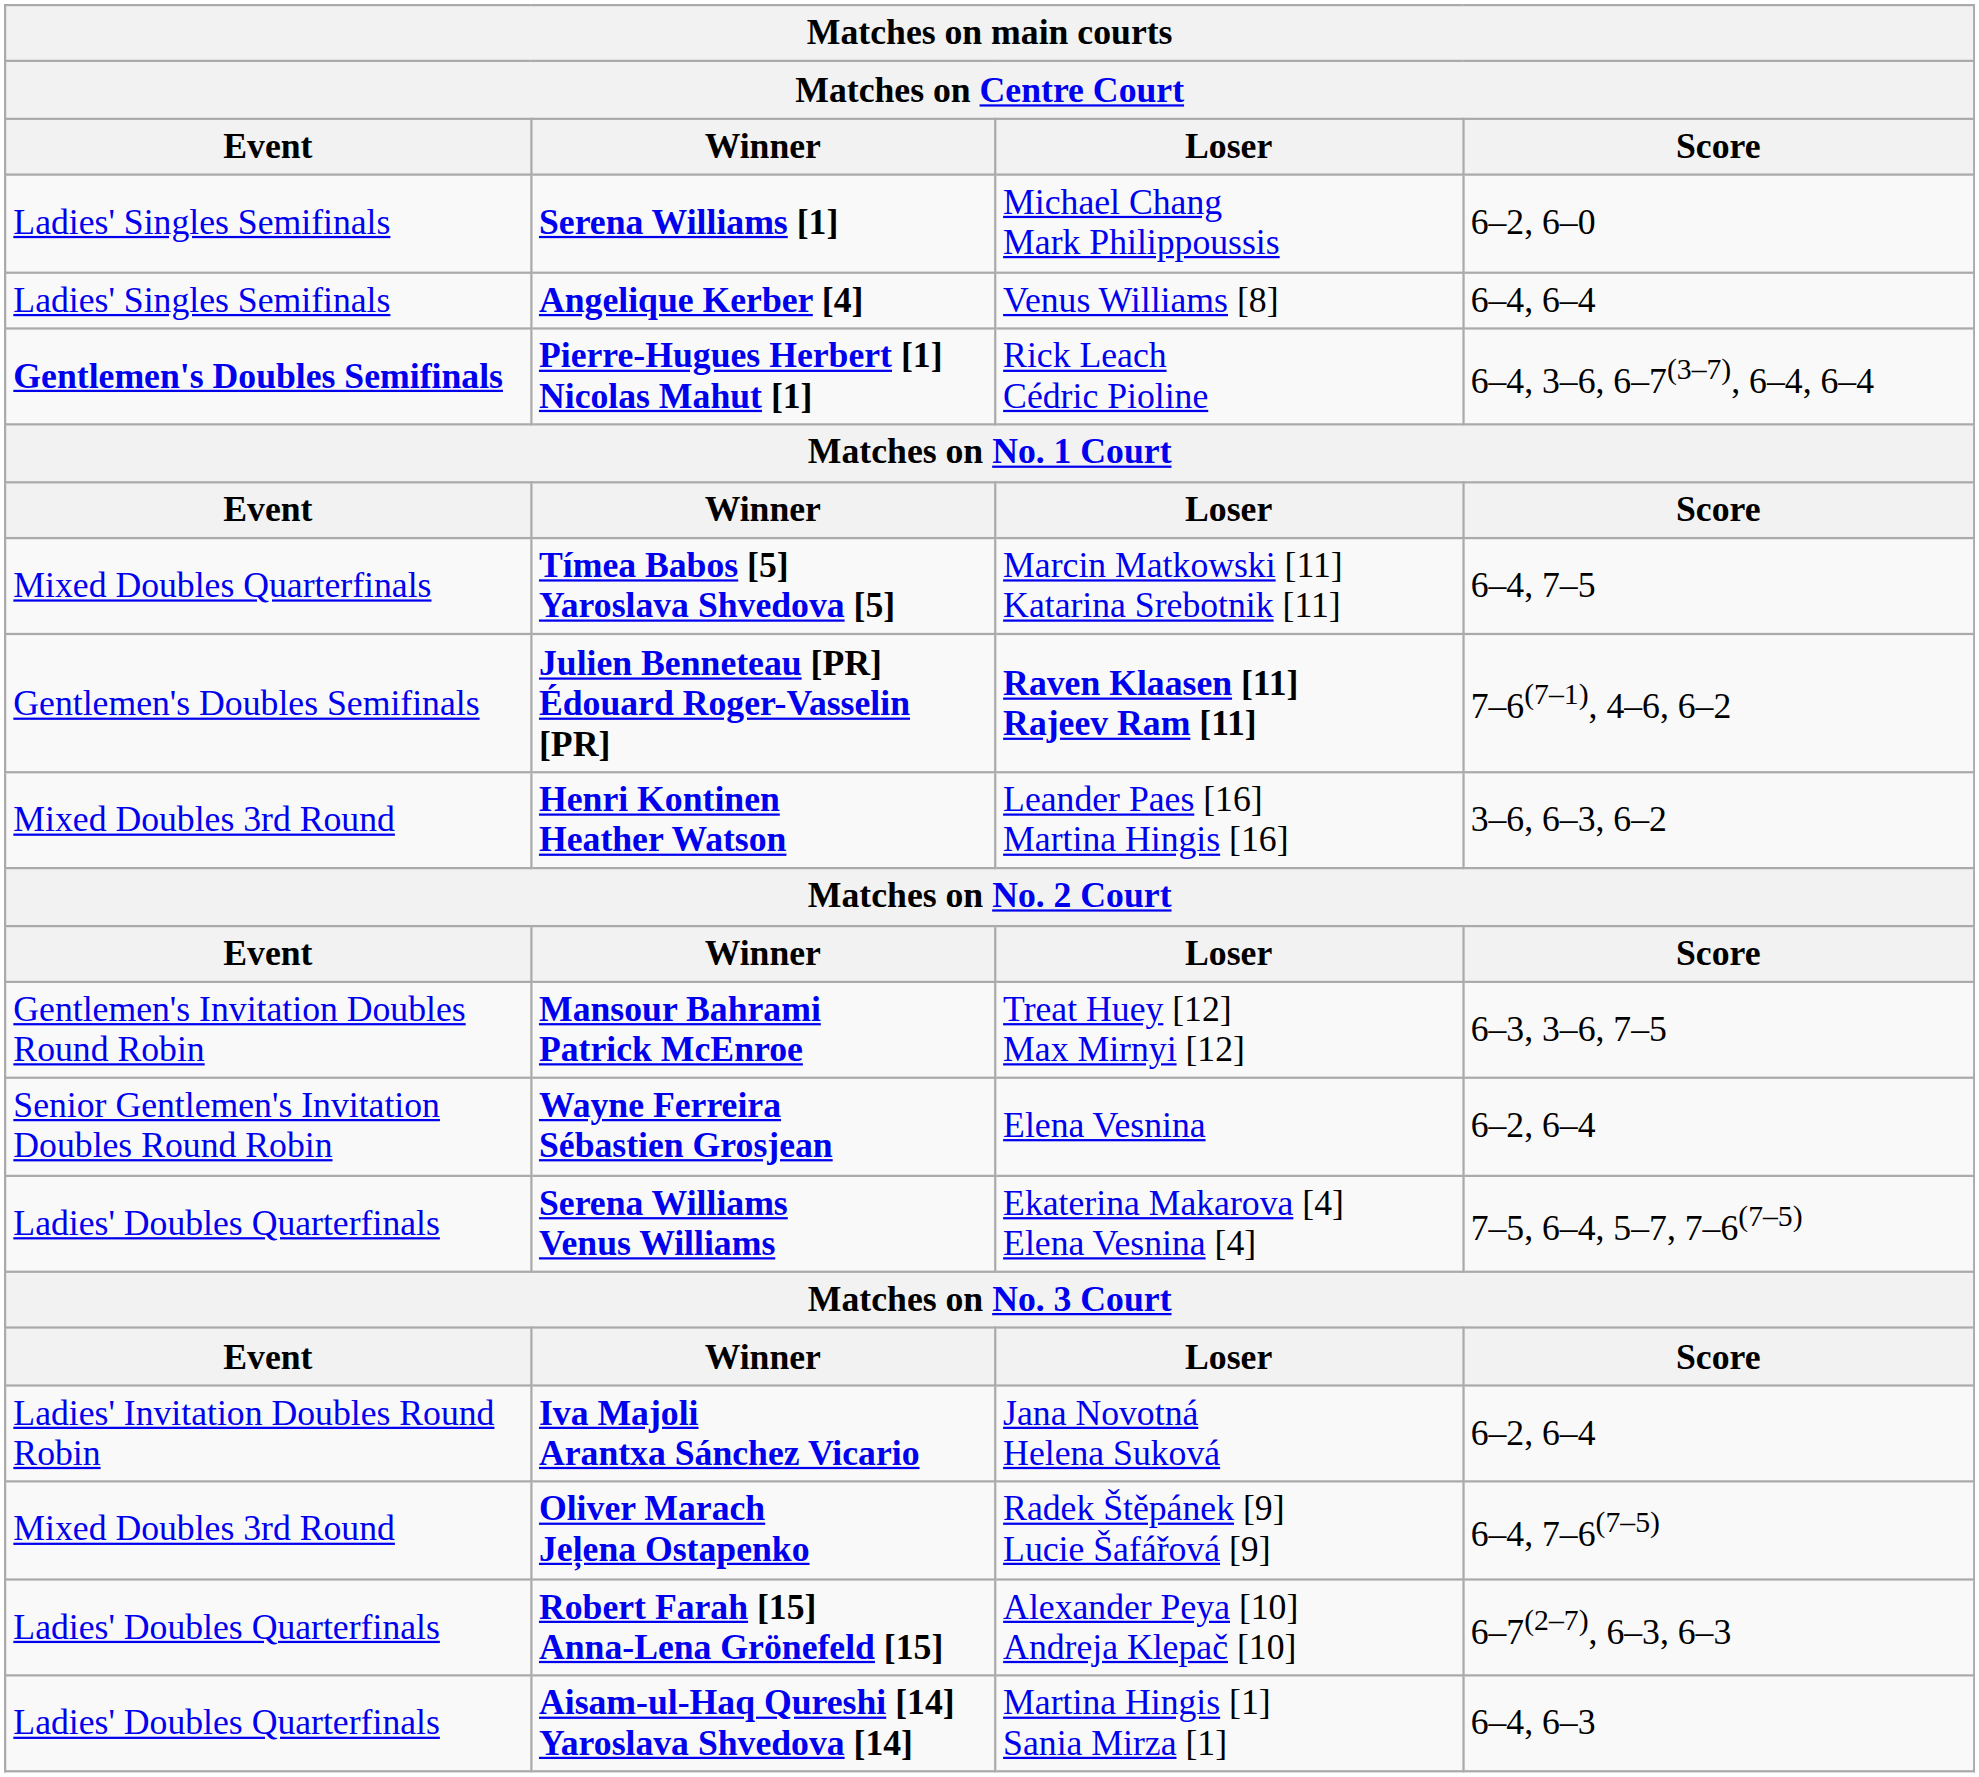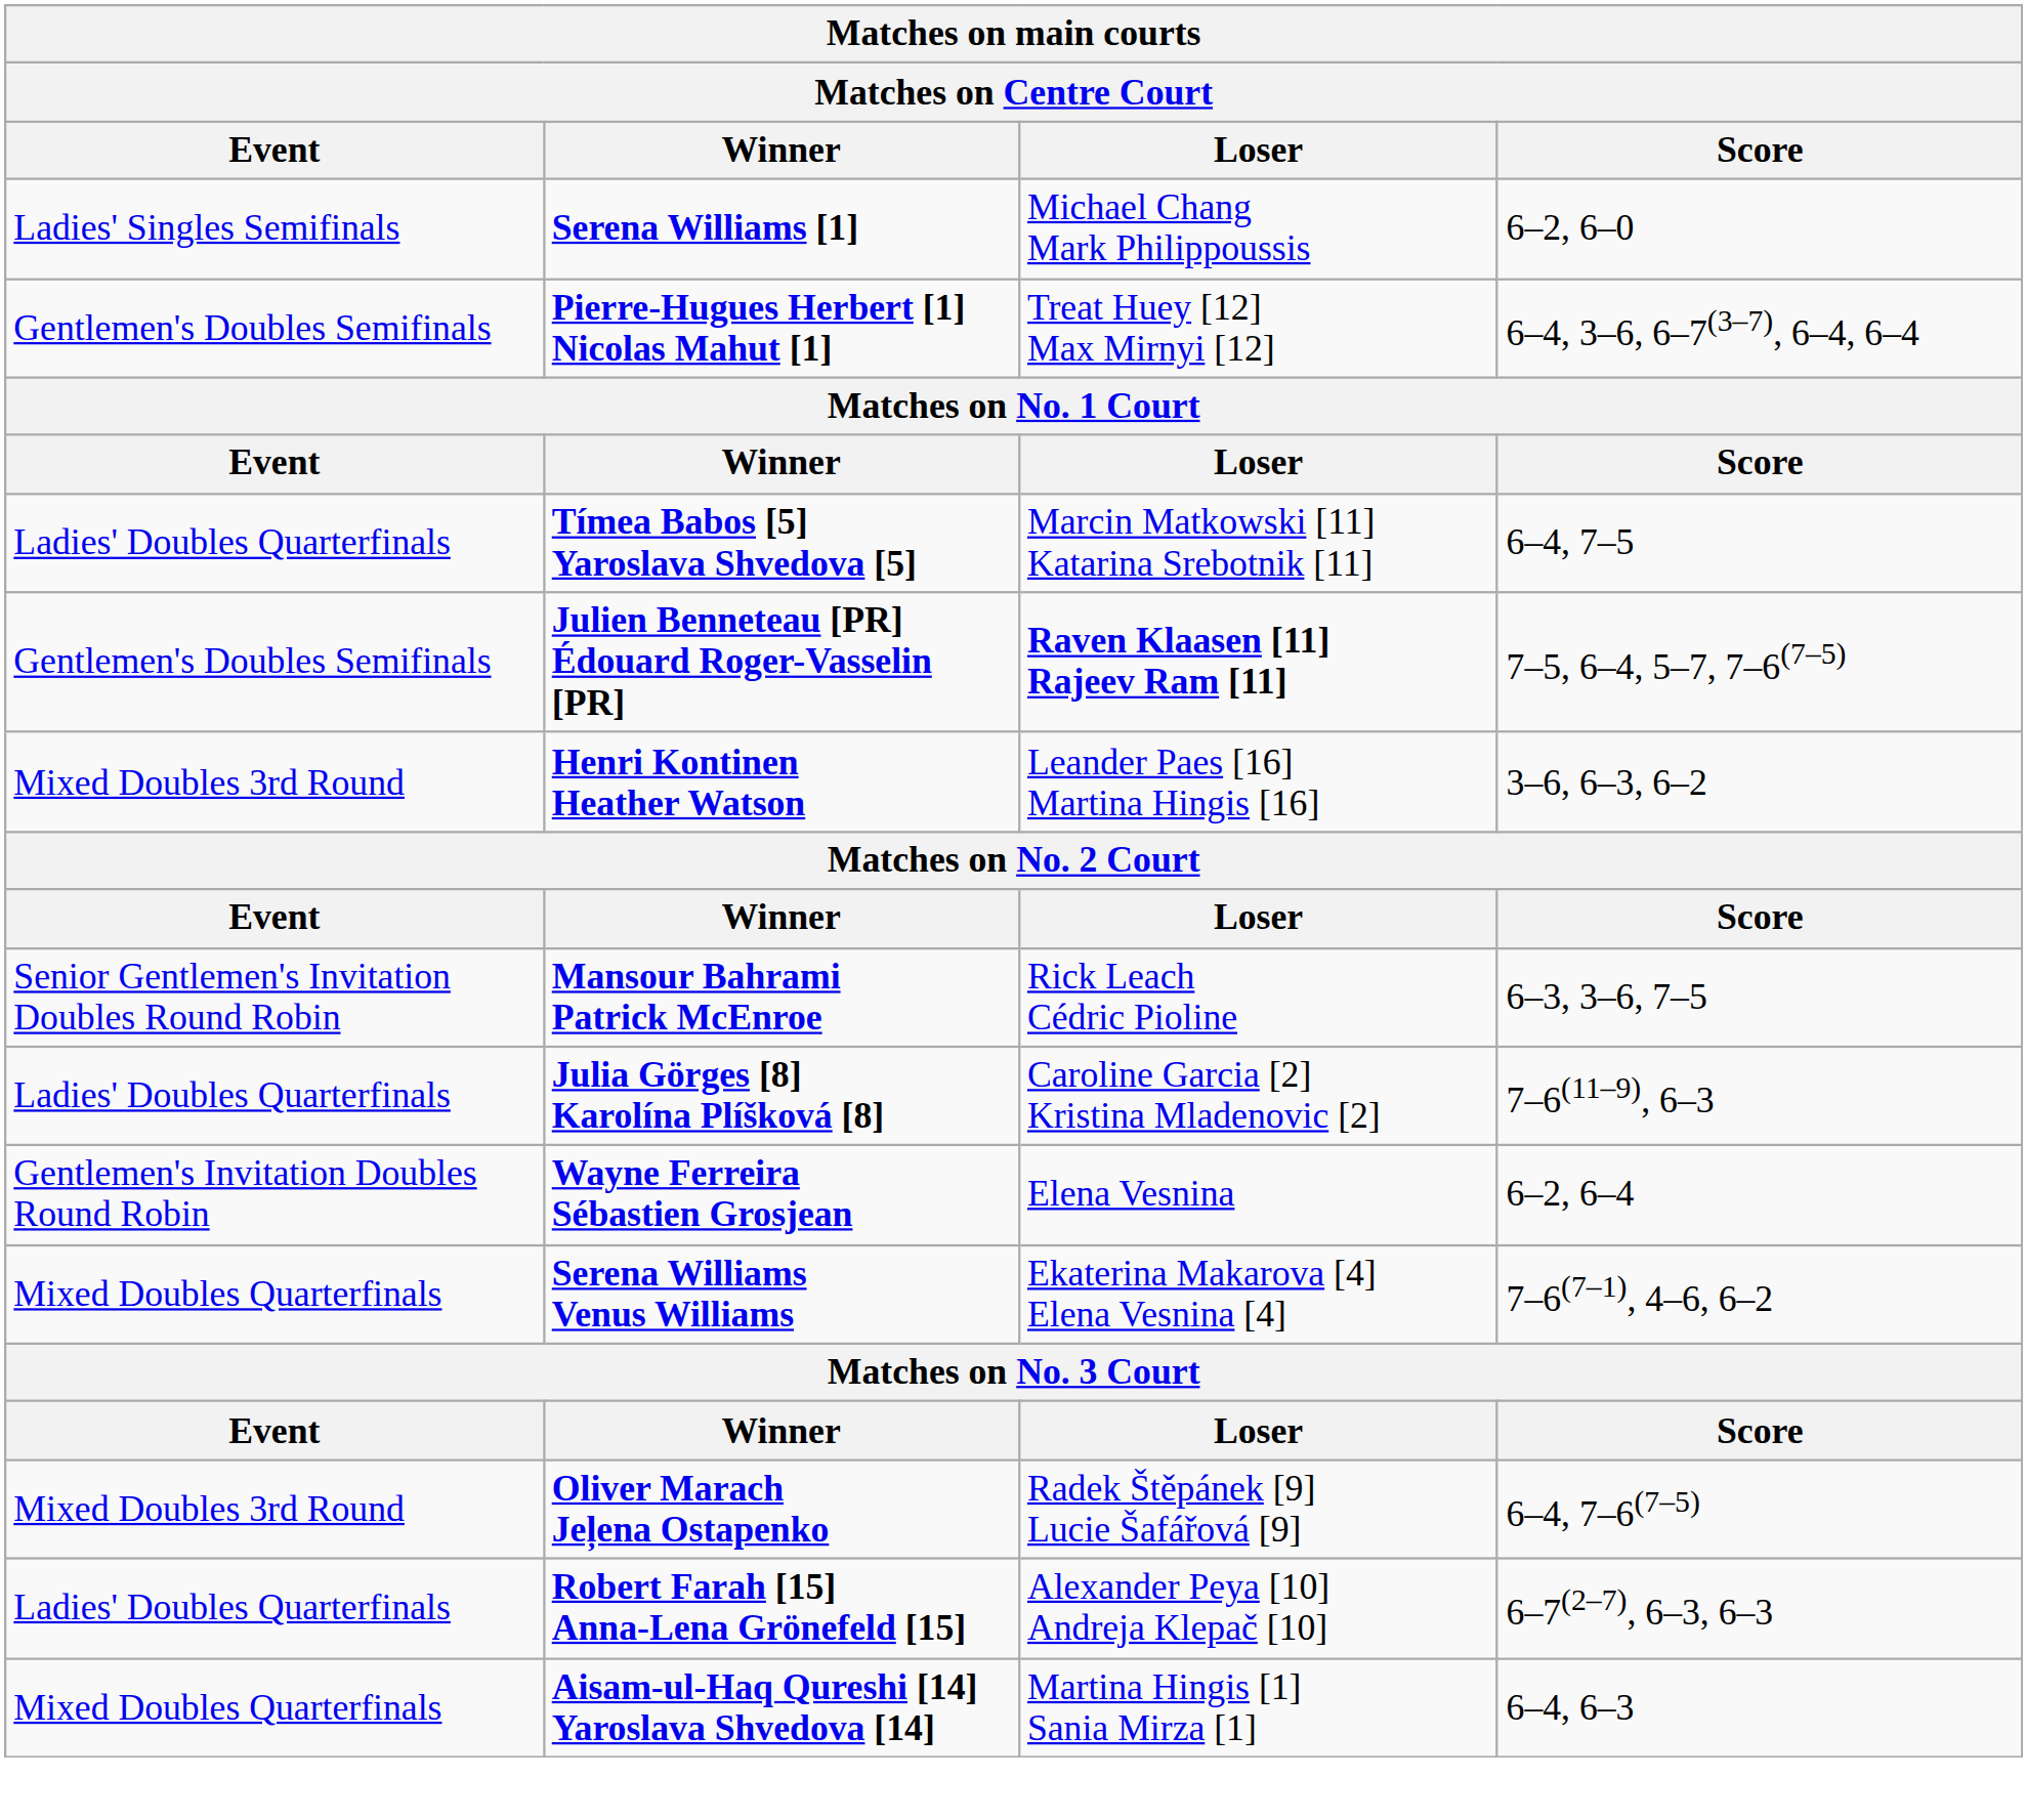- row: Ladies' Singles Semifinals | Angelique Kerber [4] | Venus Williams [8] | 6–4, 6–4
Pierre-Hugues Herbert [1] Nicolas Mahut [1] | Event: bold -> normal
Pierre-Hugues Herbert [1] Nicolas Mahut [1] | Loser: Rick Leach Cédric Pioline -> Treat Huey [12] Max Mirnyi [12]
Tímea Babos [5] Yaroslava Shvedova [5] | Event: Mixed Doubles Quarterfinals -> Ladies' Doubles Quarterfinals
Julien Benneteau [PR] Édouard Roger-Vasselin [PR] | Score: 7–6(7–1), 4–6, 6–2 -> 7–5, 6–4, 5–7, 7–6(7–5)
Mansour Bahrami Patrick McEnroe | Event: Gentlemen's Invitation Doubles Round Robin -> Senior Gentlemen's Invitation Doubles Round Robin
Mansour Bahrami Patrick McEnroe | Loser: Treat Huey [12] Max Mirnyi [12] -> Rick Leach Cédric Pioline
+ row: Ladies' Doubles Quarterfinals | Julia Görges [8] Karolína Plíšková [8] | Caroline Garcia [2] Kristina Mladenovic [2] | 7–6(11–9), 6–3
Wayne Ferreira Sébastien Grosjean | Event: Senior Gentlemen's Invitation Doubles Round Robin -> Gentlemen's Invitation Doubles Round Robin
Serena Williams Venus Williams | Event: Ladies' Doubles Quarterfinals -> Mixed Doubles Quarterfinals
Serena Williams Venus Williams | Score: 7–5, 6–4, 5–7, 7–6(7–5) -> 7–6(7–1), 4–6, 6–2
- row: Ladies' Invitation Doubles Round Robin | Iva Majoli Arantxa Sánchez Vicario | Jana Novotná Helena Suková | 6–2, 6–4
Aisam-ul-Haq Qureshi [14] Yaroslava Shvedova [14] | Event: Ladies' Doubles Quarterfinals -> Mixed Doubles Quarterfinals
